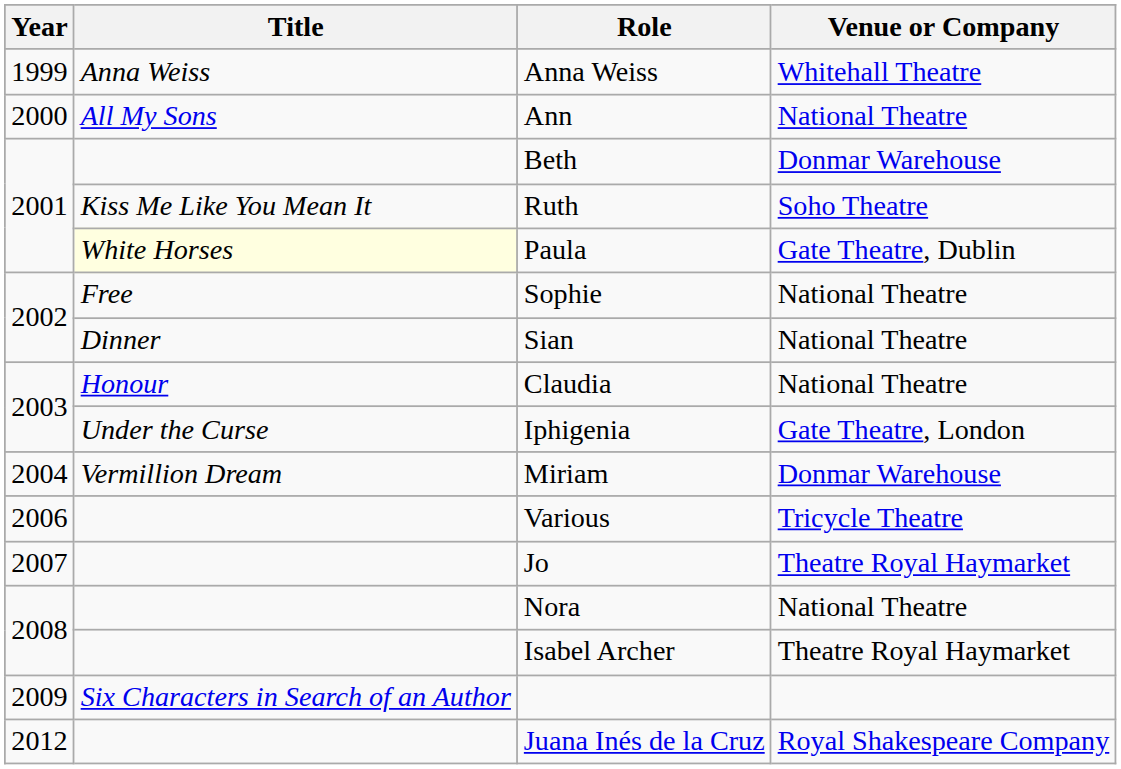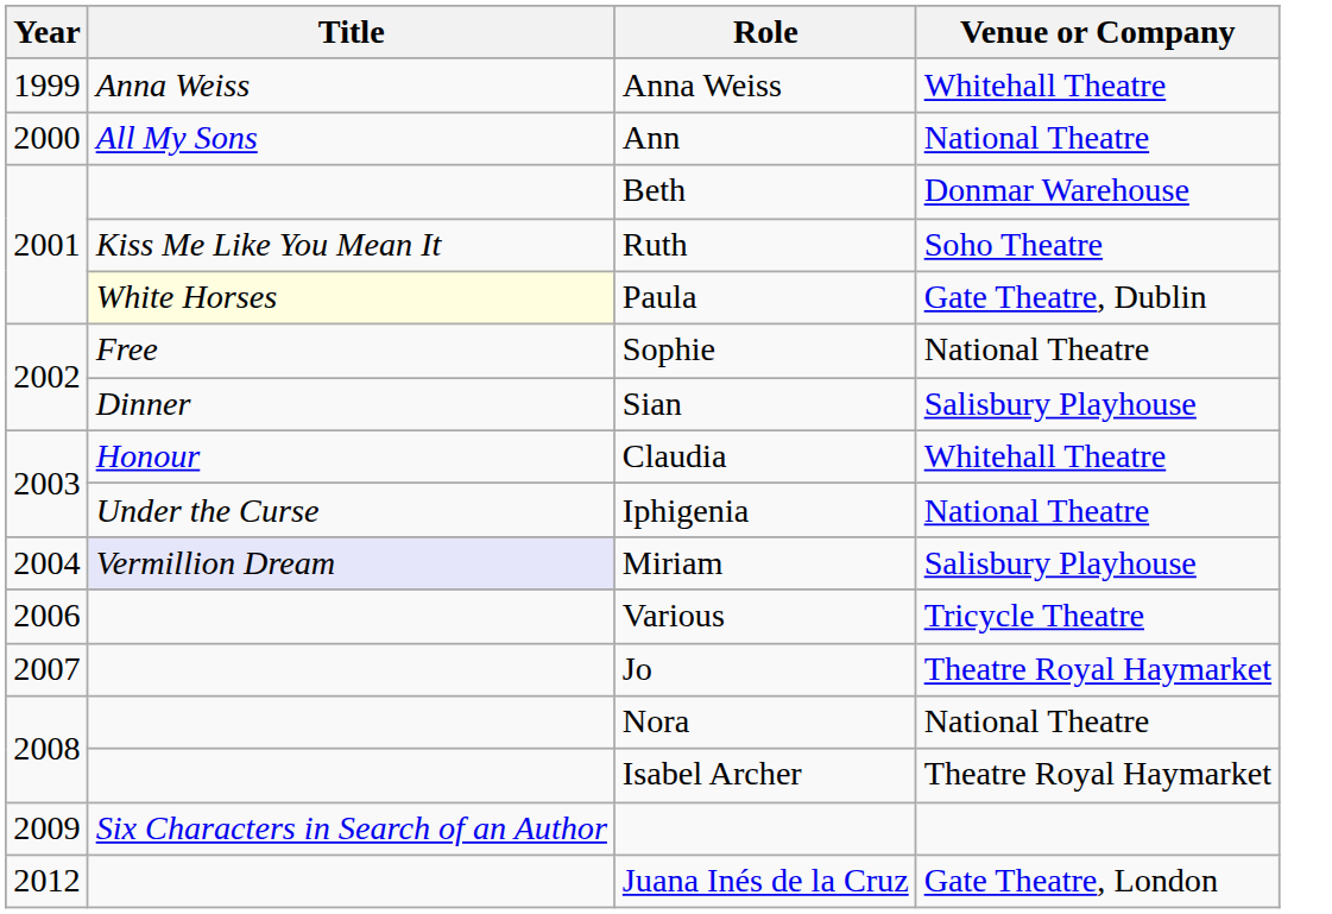Sian | Venue or Company: National Theatre -> Salisbury Playhouse
Claudia | Venue or Company: National Theatre -> Whitehall Theatre
Iphigenia | Venue or Company: Gate Theatre, London -> National Theatre
Miriam | Title: no background -> lavender background
Miriam | Venue or Company: Donmar Warehouse -> Salisbury Playhouse
Juana Inés de la Cruz | Venue or Company: Royal Shakespeare Company -> Gate Theatre, London
